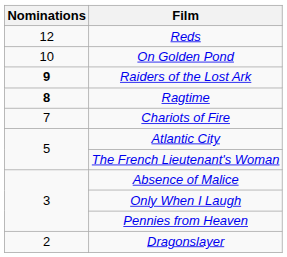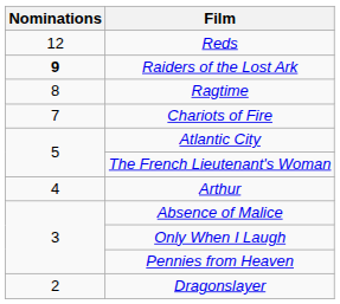- row: 10 | On Golden Pond
Ragtime | Nominations: bold -> normal
+ row: 4 | Arthur
